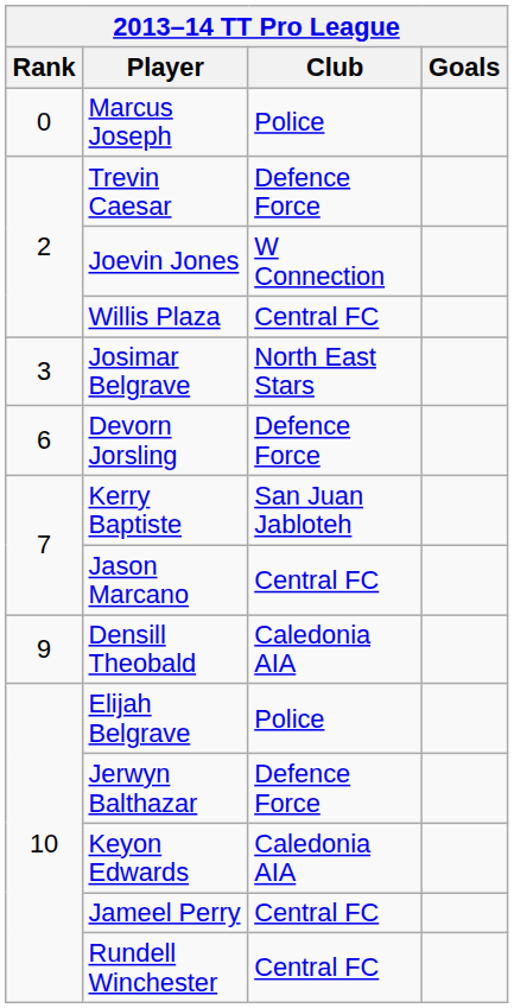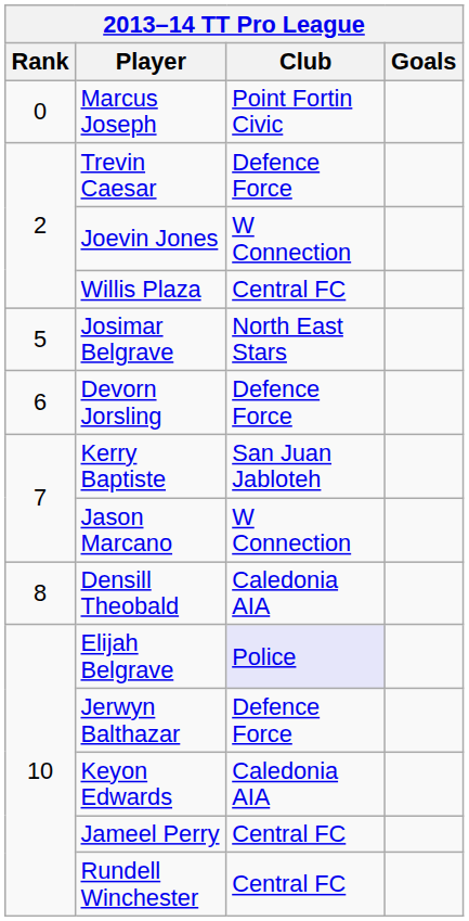Marcus Joseph | Club: Police -> Point Fortin Civic
Josimar Belgrave | Rank: 3 -> 5
Jason Marcano | Club: Central FC -> W Connection
Densill Theobald | Rank: 9 -> 8
Elijah Belgrave | Club: no background -> lavender background
